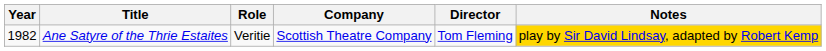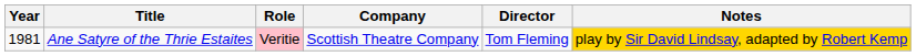Ane Satyre of the Thrie Estaites | Year: 1982 -> 1981
Ane Satyre of the Thrie Estaites | Role: no background -> pink background
